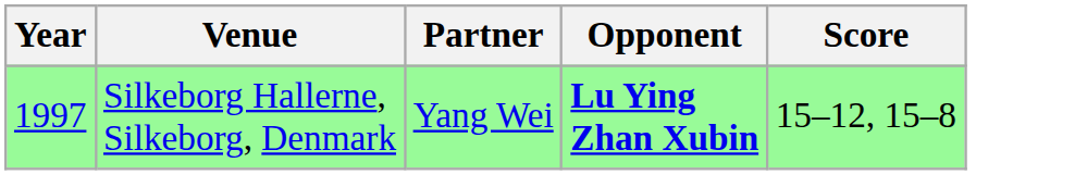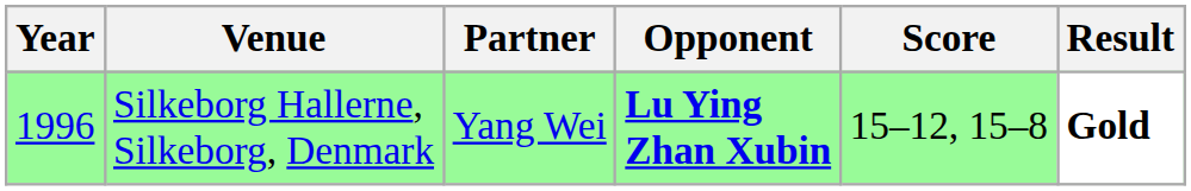+ column: Result | Gold
Silkeborg Hallerne, Silkeborg, Denmark | Year: 1997 -> 1996
